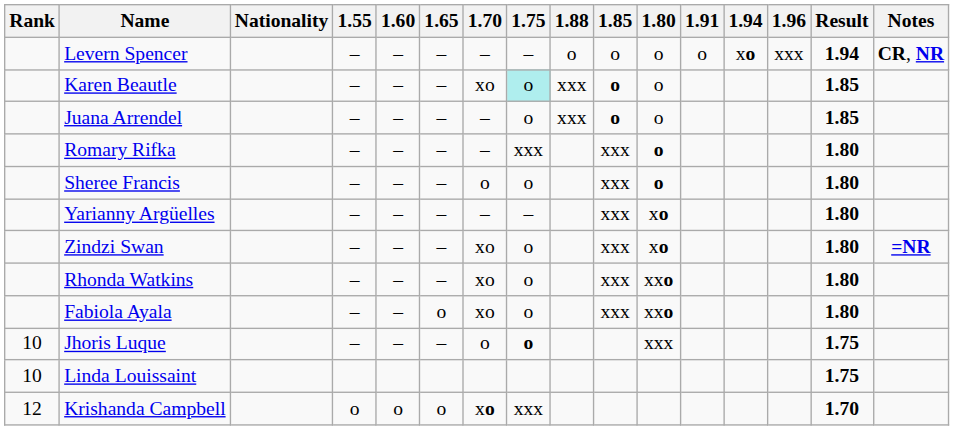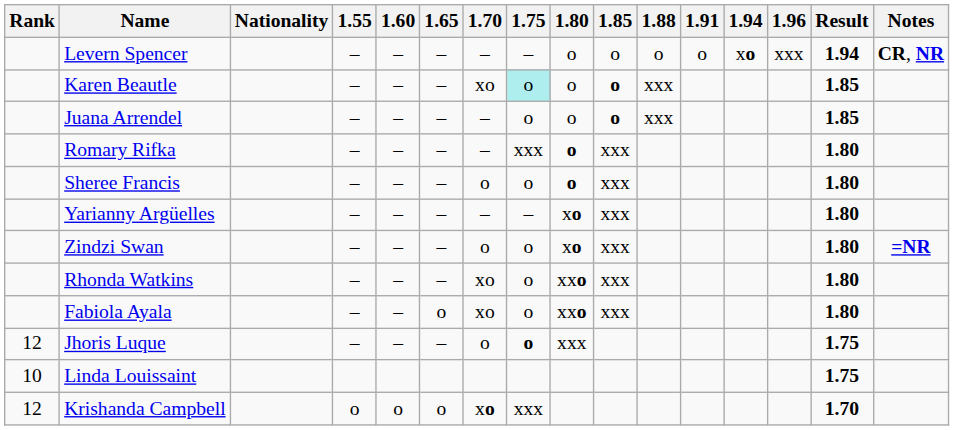columns swapped: 1.80 <-> 1.88
Zindzi Swan | 1.70: xo -> o
Jhoris Luque | Rank: 10 -> 12
